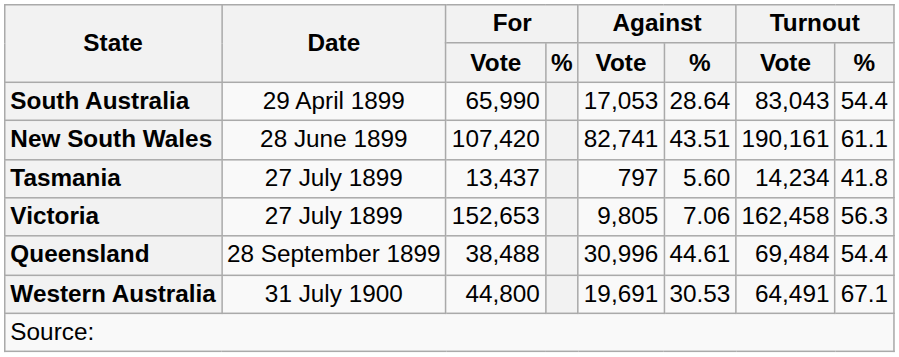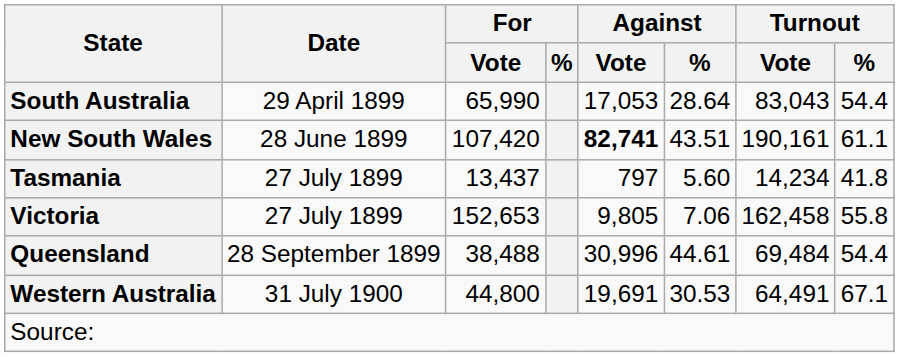New South Wales | Against / Vote: normal -> bold
Victoria | Turnout / %: 56.3 -> 55.8
